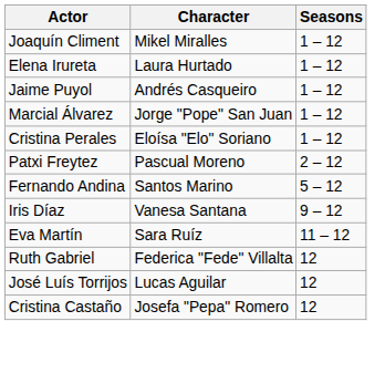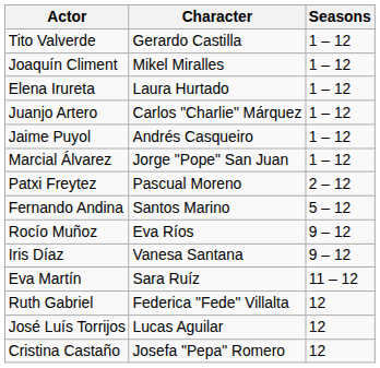+ row: Tito Valverde | Gerardo Castilla | 1 – 12
+ row: Juanjo Artero | Carlos "Charlie" Márquez | 1 – 12
- row: Cristina Perales | Eloísa "Elo" Soriano | 1 – 12
+ row: Rocío Muñoz | Eva Ríos | 9 – 12
